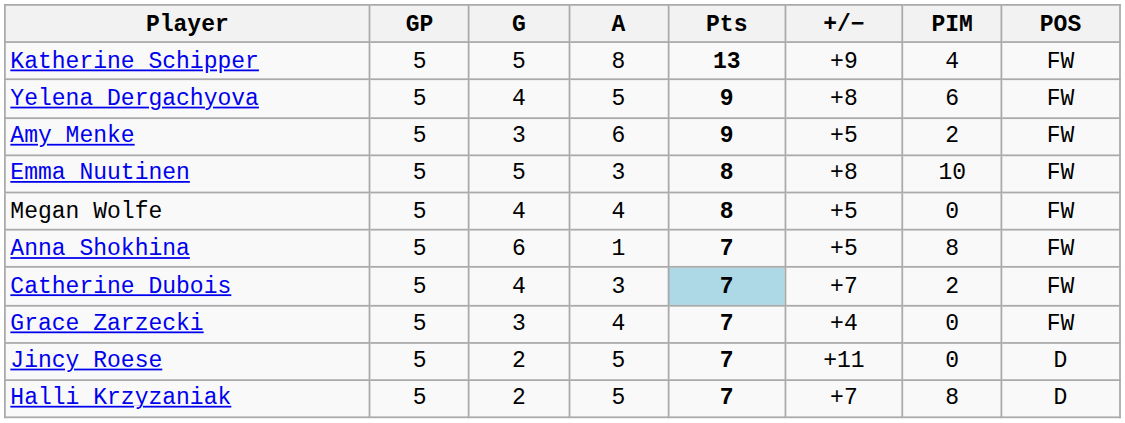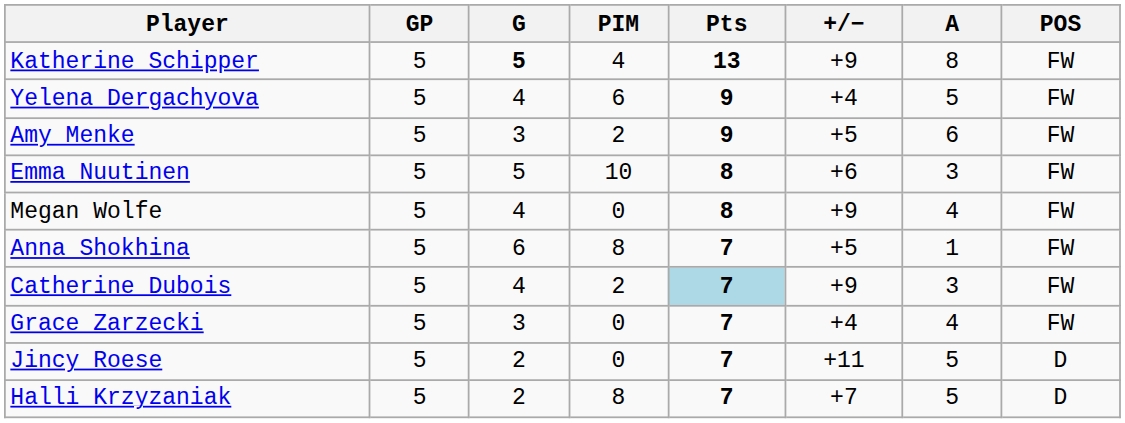columns swapped: A <-> PIM
Katherine Schipper | G: normal -> bold
Yelena Dergachyova | +/−: +8 -> +4
Emma Nuutinen | +/−: +8 -> +6
Megan Wolfe | +/−: +5 -> +9
Catherine Dubois | +/−: +7 -> +9
